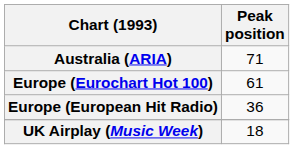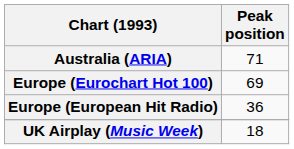Europe (Eurochart Hot 100) | Peak position: 61 -> 69
